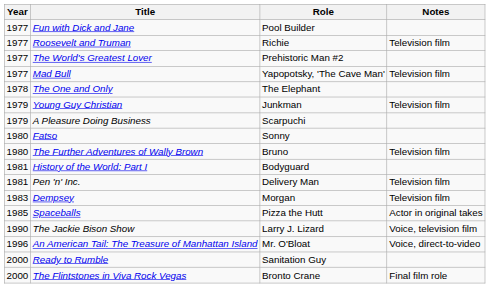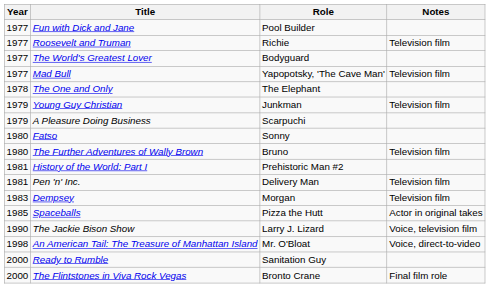The World's Greatest Lover | Role: Prehistoric Man #2 -> Bodyguard
History of the World: Part I | Role: Bodyguard -> Prehistoric Man #2
An American Tail: The Treasure of Manhattan Island | Year: 1996 -> 1998
